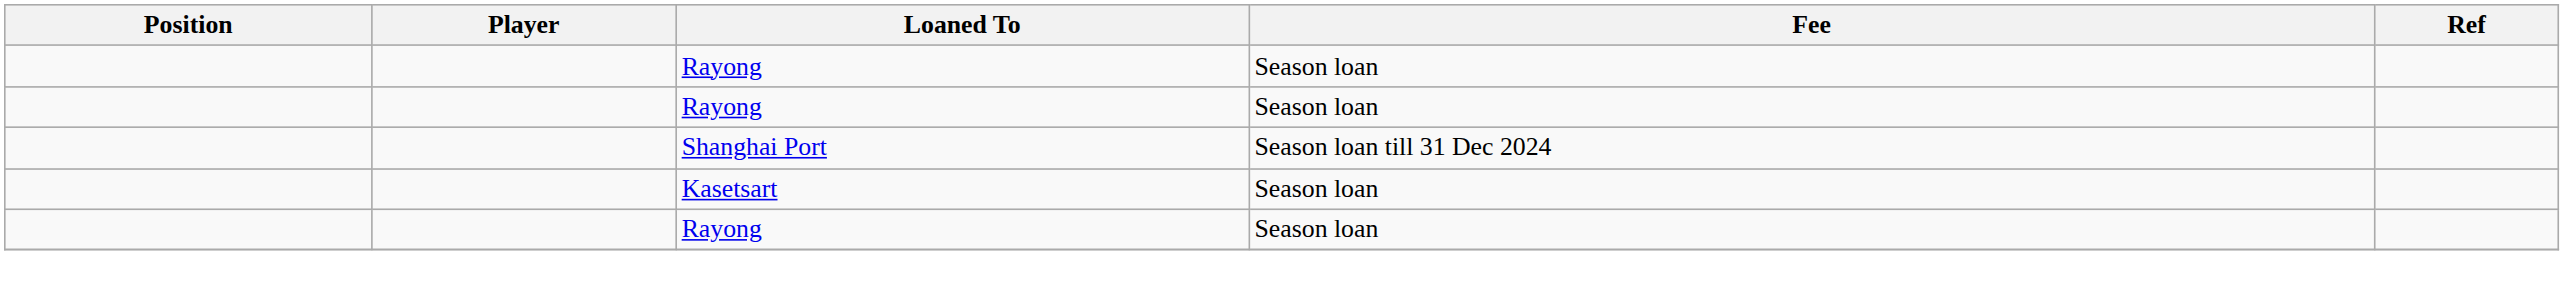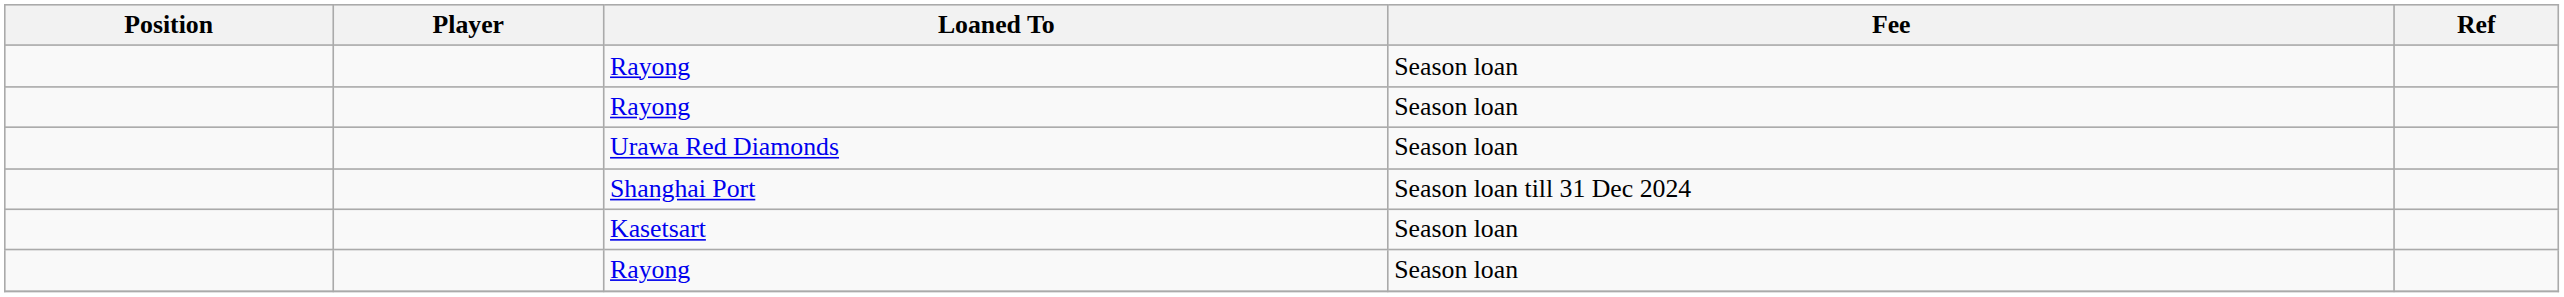+ row: Urawa Red Diamonds | Season loan
